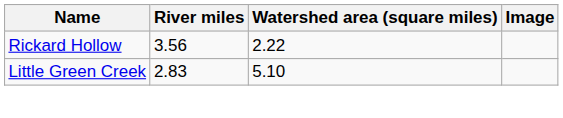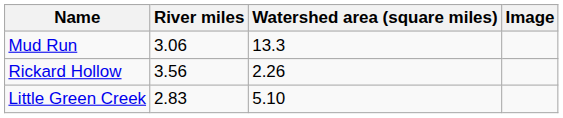+ row: Mud Run | 3.06 | 13.3
Rickard Hollow | Watershed area (square miles): 2.22 -> 2.26
